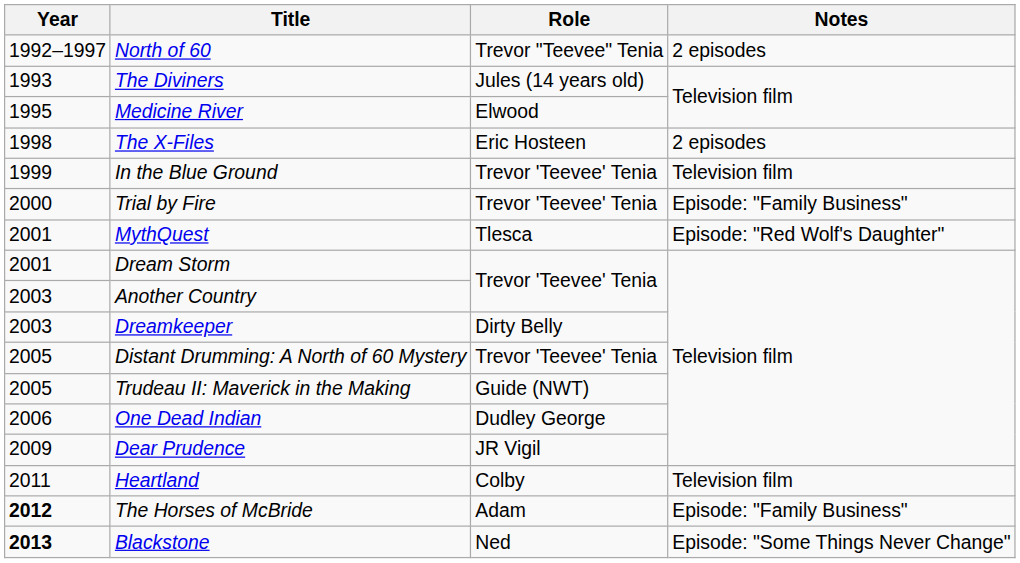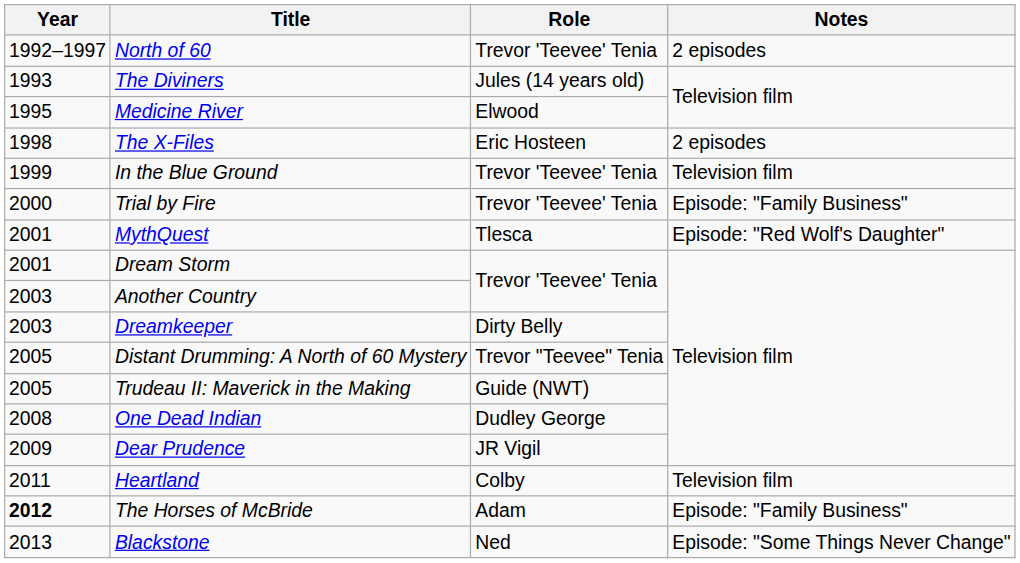North of 60 | Role: Trevor "Teevee" Tenia -> Trevor 'Teevee' Tenia
Distant Drumming: A North of 60 Mystery | Role: Trevor 'Teevee' Tenia -> Trevor "Teevee" Tenia
One Dead Indian | Year: 2006 -> 2008
Blackstone | Year: bold -> normal
